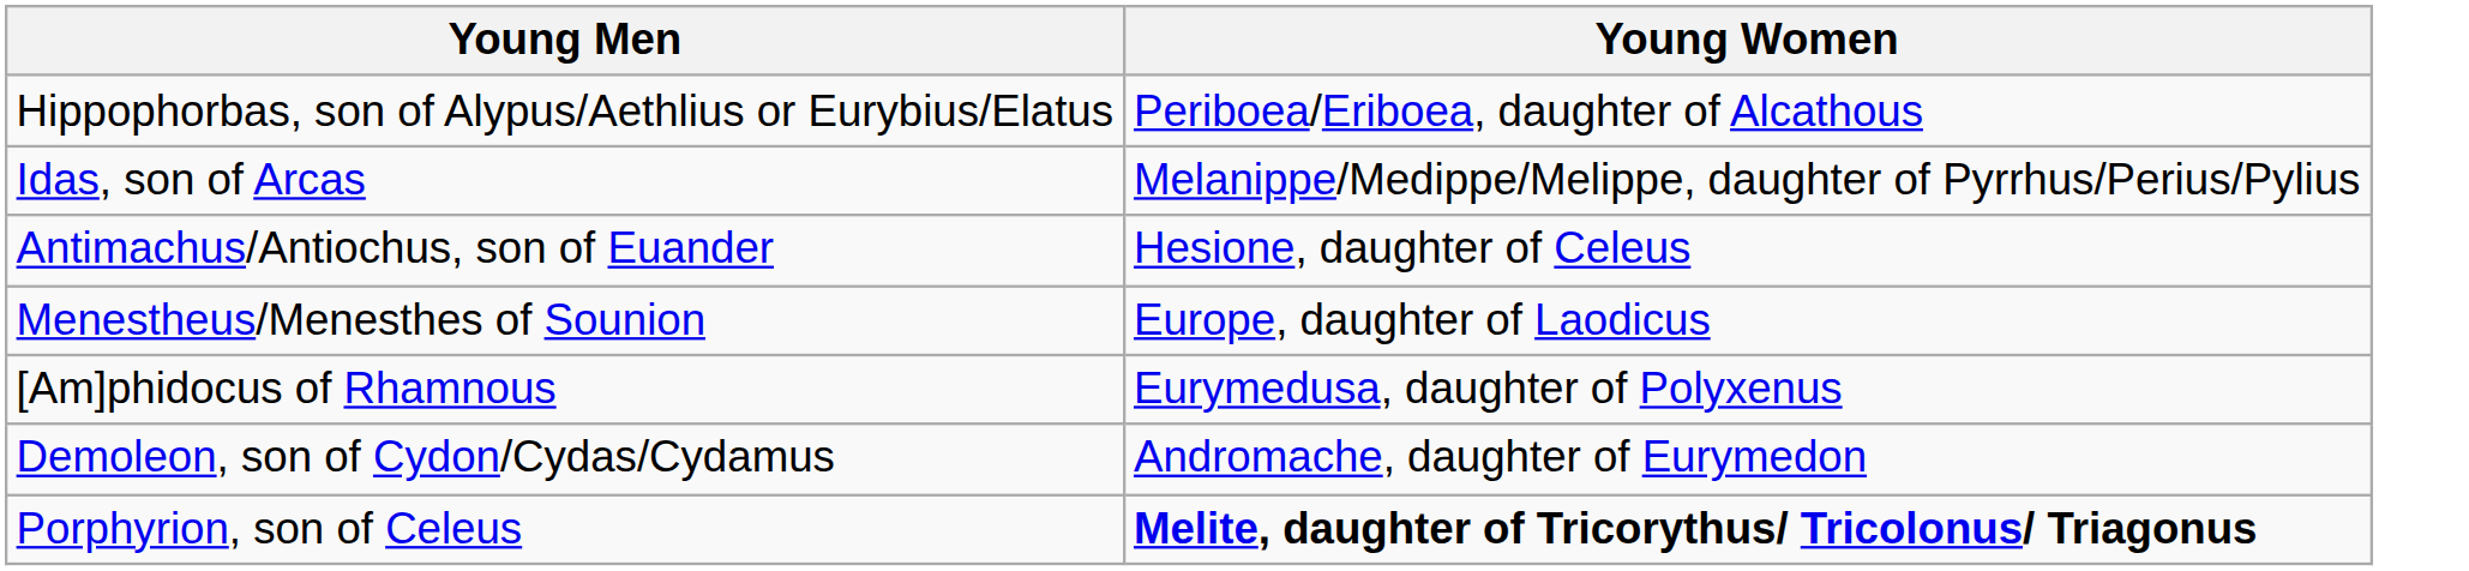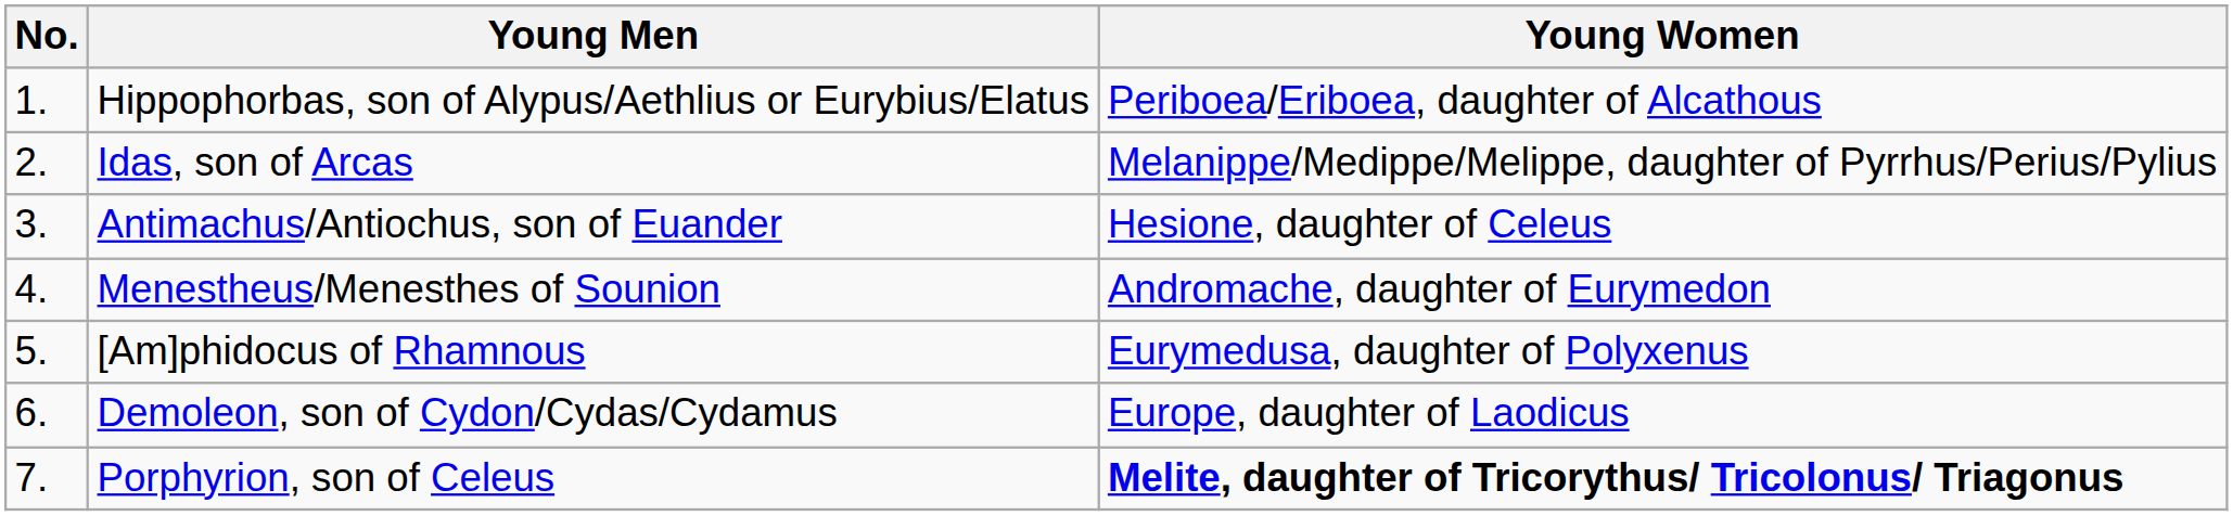+ column: No. | 1. | 2. | 3. | 4. | 5. | 6. | 7.
Menestheus/Menesthes of Sounion | Young Women: Europe, daughter of Laodicus -> Andromache, daughter of Eurymedon
Demoleon, son of Cydon/Cydas/Cydamus | Young Women: Andromache, daughter of Eurymedon -> Europe, daughter of Laodicus
